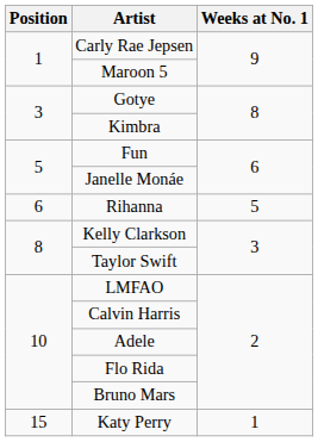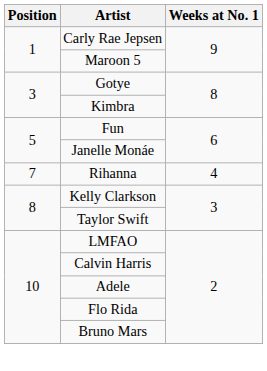Rihanna | Position: 6 -> 7
Rihanna | Weeks at No. 1: 5 -> 4
- row: 15 | Katy Perry | 1
